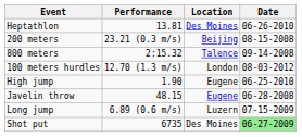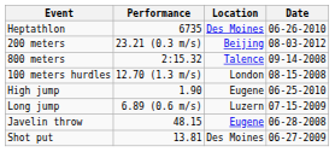Heptathlon | Performance: 13.81 -> 6735
200 meters | Date: 08-15-2008 -> 08-03-2012
100 meters hurdles | Date: 08-03-2012 -> 08-15-2008
rows swapped: Long jump <-> Javelin throw
Shot put | Performance: 6735 -> 13.81
Shot put | Date: lightgreen background -> no background
